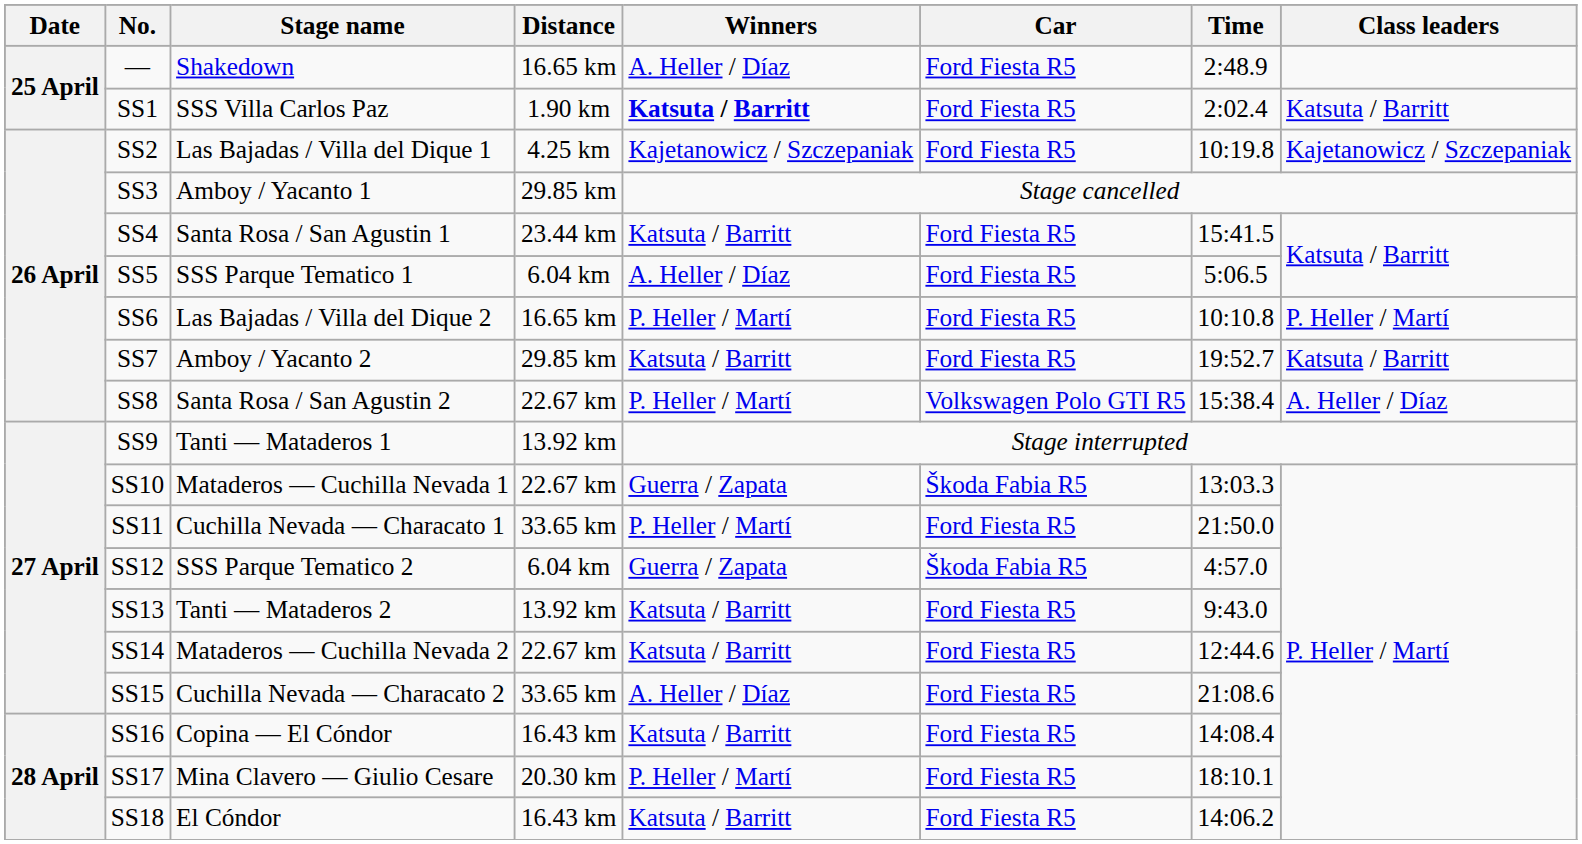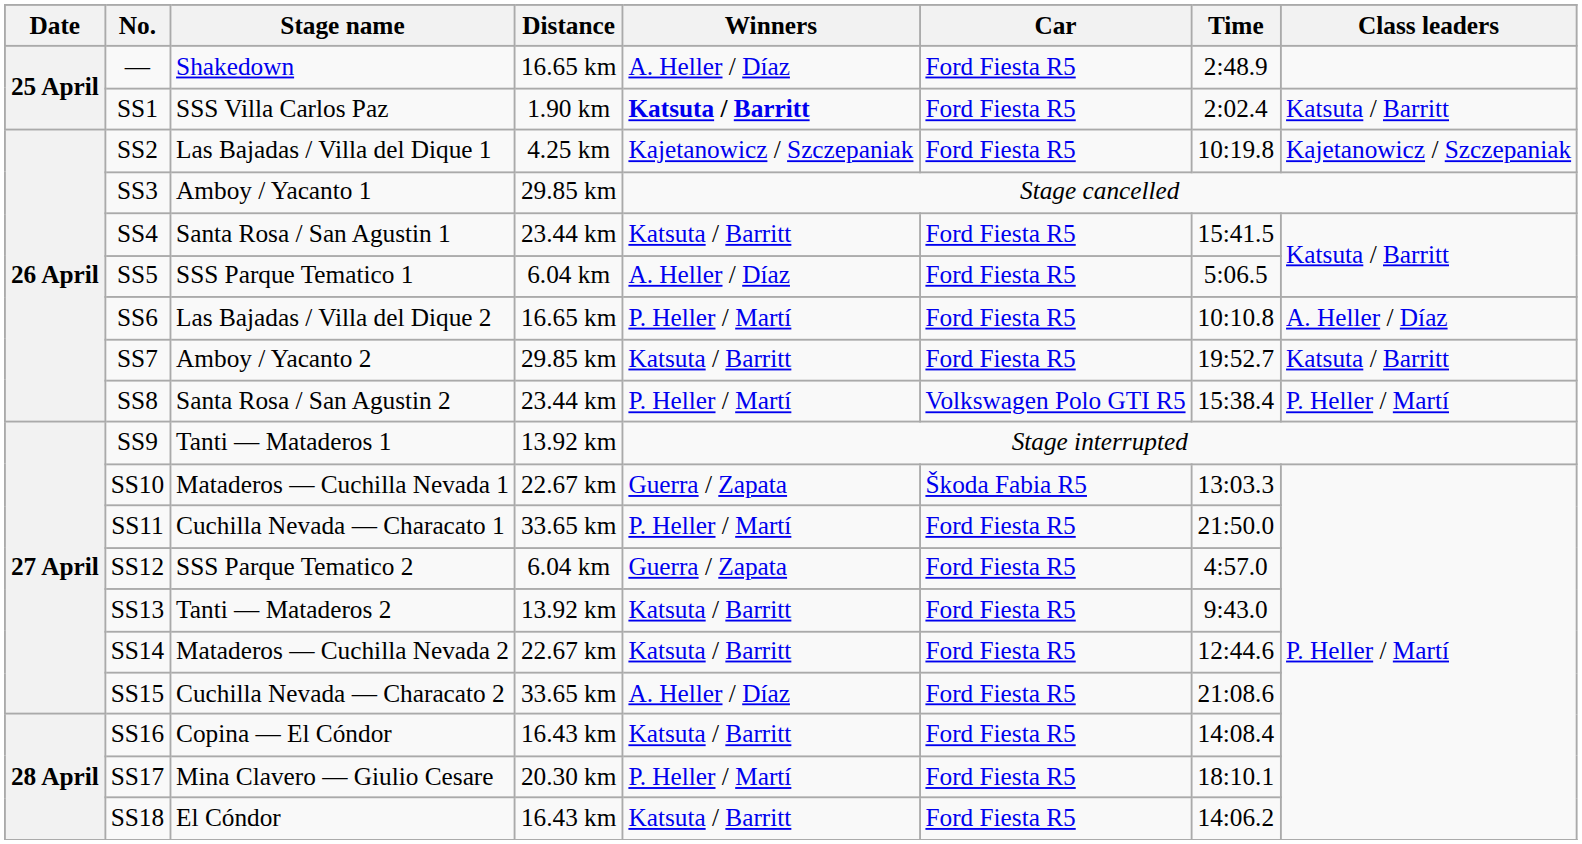SS6 | Class leaders: P. Heller / Martí -> A. Heller / Díaz
SS8 | Distance: 22.67 km -> 23.44 km
SS8 | Class leaders: A. Heller / Díaz -> P. Heller / Martí
SS12 | Car: Škoda Fabia R5 -> Ford Fiesta R5
